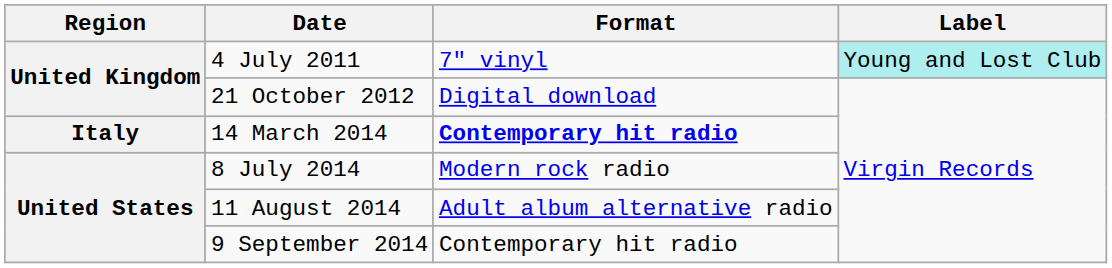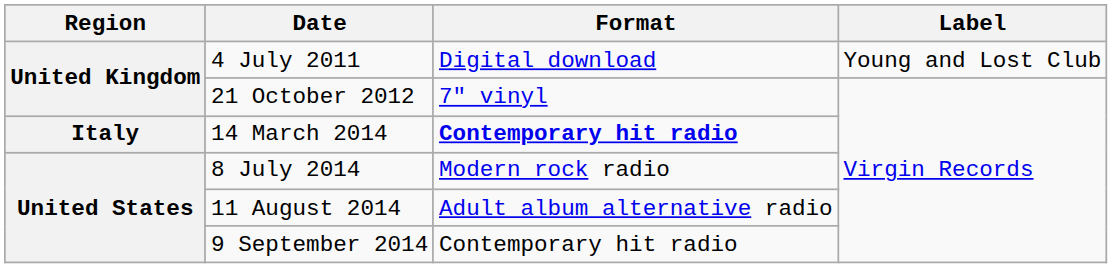4 July 2011 | Format: 7" vinyl -> Digital download
4 July 2011 | Label: paleturquoise background -> no background
21 October 2012 | Format: Digital download -> 7" vinyl
